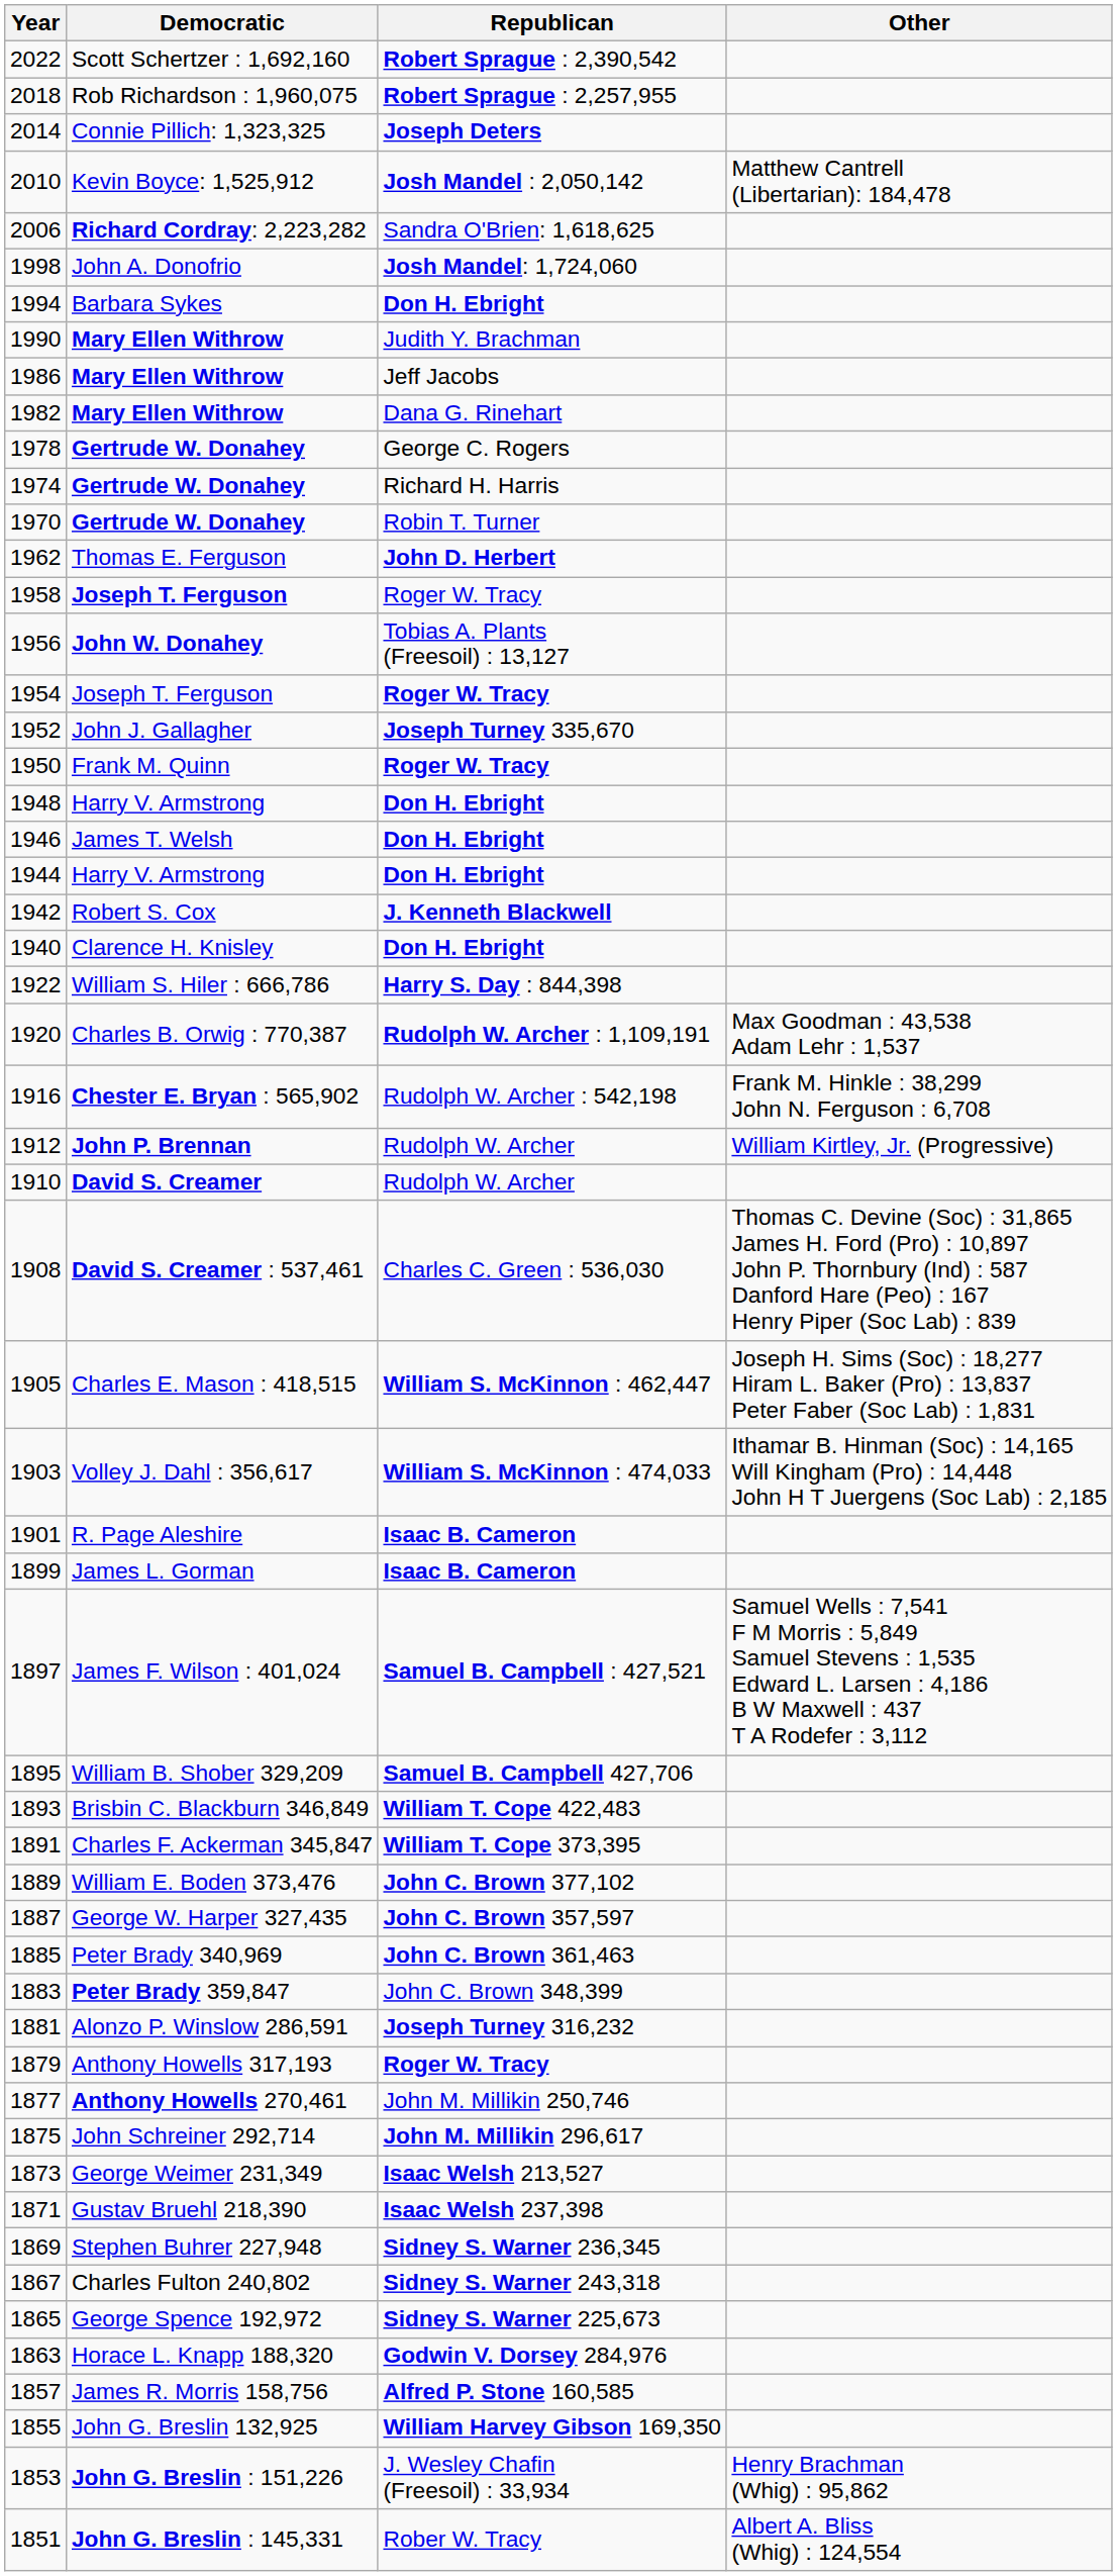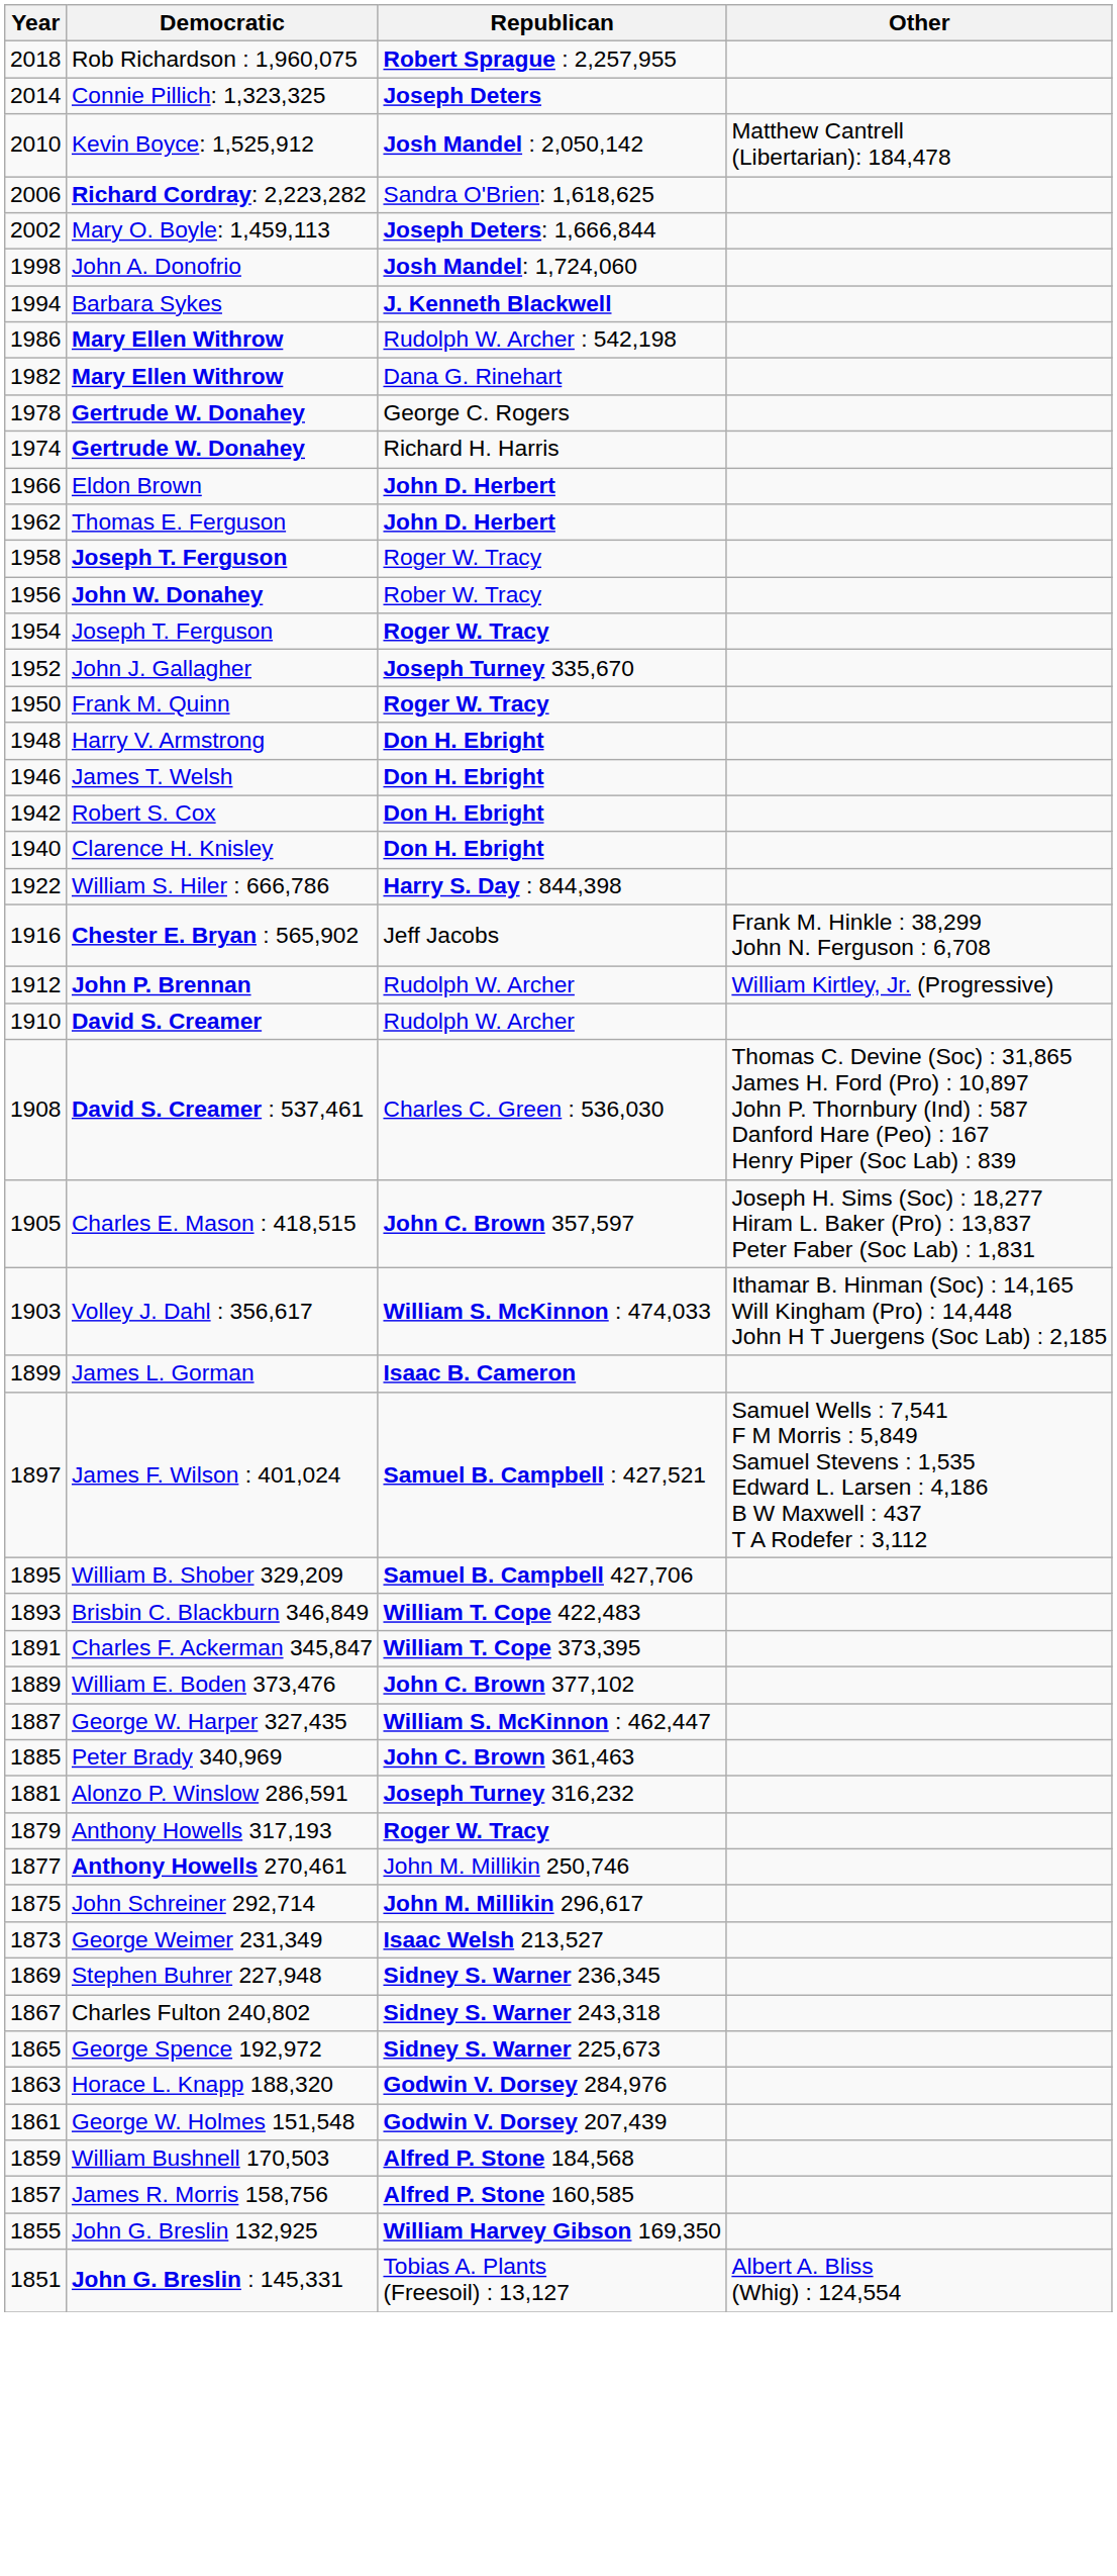- row: 2022 | Scott Schertzer : 1,692,160 | Robert Sprague : 2,390,542
+ row: 2002 | Mary O. Boyle: 1,459,113 | Joseph Deters: 1,666,844
Barbara Sykes | Republican: Don H. Ebright -> J. Kenneth Blackwell
- row: 1990 | Mary Ellen Withrow | Judith Y. Brachman
1986 / Mary Ellen Withrow | Republican: Jeff Jacobs -> Rudolph W. Archer : 542,198
- row: 1970 | Gertrude W. Donahey | Robin T. Turner
+ row: 1966 | Eldon Brown | John D. Herbert
John W. Donahey | Republican: Tobias A. Plants (Freesoil) : 13,127 -> Rober W. Tracy
- row: 1944 | Harry V. Armstrong | Don H. Ebright
Robert S. Cox | Republican: J. Kenneth Blackwell -> Don H. Ebright
- row: 1920 | Charles B. Orwig : 770,387 | Rudolph W. Archer : 1,109,191 | Max Goodman : 43,538 Adam Lehr : 1,537
Chester E. Bryan : 565,902 | Republican: Rudolph W. Archer : 542,198 -> Jeff Jacobs
Charles E. Mason : 418,515 | Republican: William S. McKinnon : 462,447 -> John C. Brown 357,597
- row: 1901 | R. Page Aleshire | Isaac B. Cameron
George W. Harper 327,435 | Republican: John C. Brown 357,597 -> William S. McKinnon : 462,447
- row: 1883 | Peter Brady 359,847 | John C. Brown 348,399
- row: 1871 | Gustav Bruehl 218,390 | Isaac Welsh 237,398
+ row: 1861 | George W. Holmes 151,548 | Godwin V. Dorsey 207,439
+ row: 1859 | William Bushnell 170,503 | Alfred P. Stone 184,568
- row: 1853 | John G. Breslin : 151,226 | J. Wesley Chafin (Freesoil) : 33,934 | Henry Brachman (Whig) : 95,862
John G. Breslin : 145,331 | Republican: Rober W. Tracy -> Tobias A. Plants (Freesoil) : 13,127
